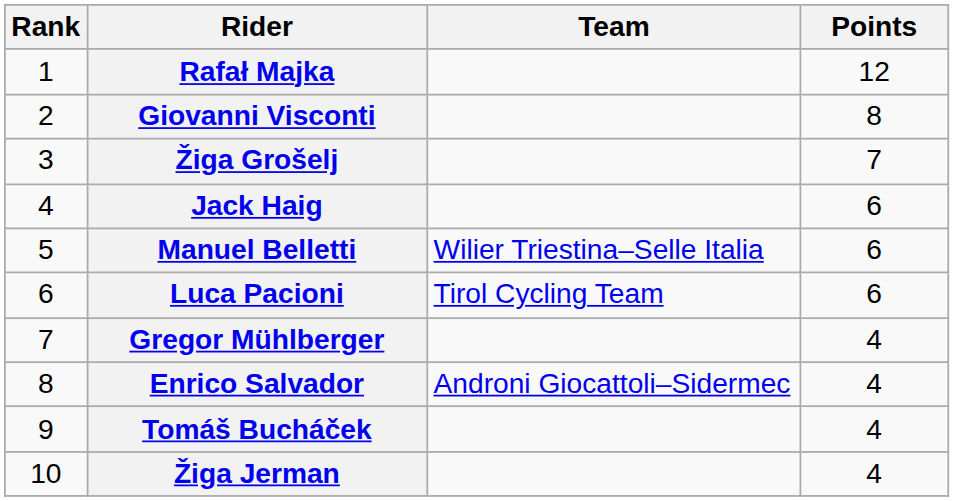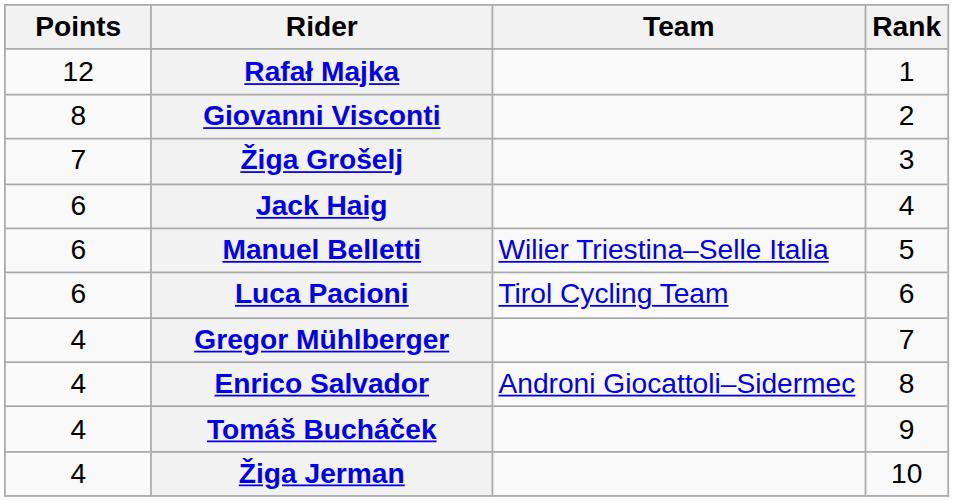columns swapped: Rank <-> Points
